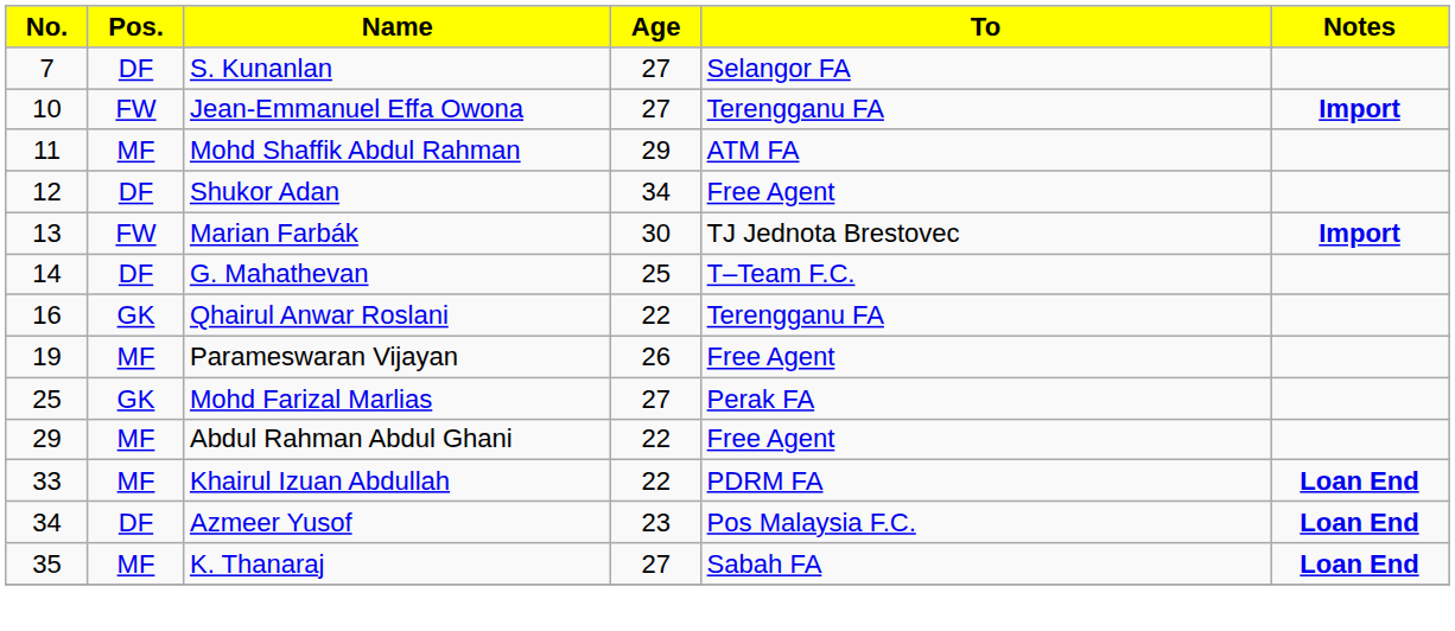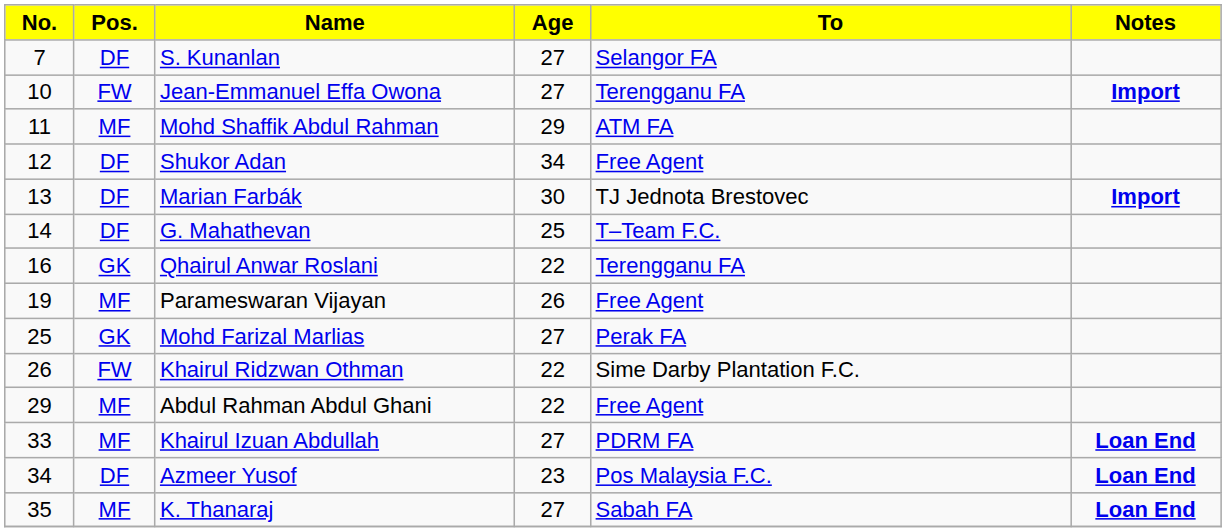Marian Farbák | Pos.: FW -> DF
+ row: 26 | FW | Khairul Ridzwan Othman | 22 | Sime Darby Plantation F.C.
Khairul Izuan Abdullah | Age: 22 -> 27
